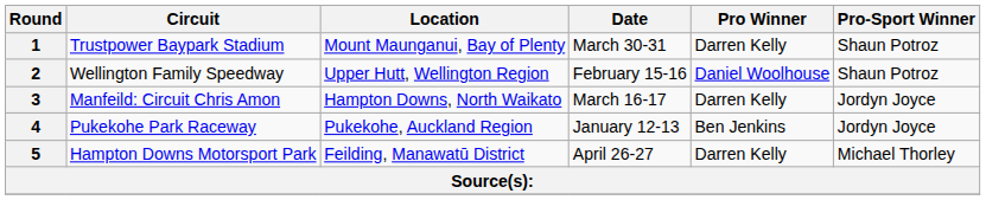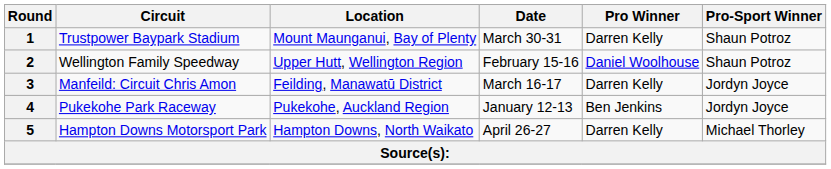3 | Location: Hampton Downs, North Waikato -> Feilding, Manawatū District
5 | Location: Feilding, Manawatū District -> Hampton Downs, North Waikato
